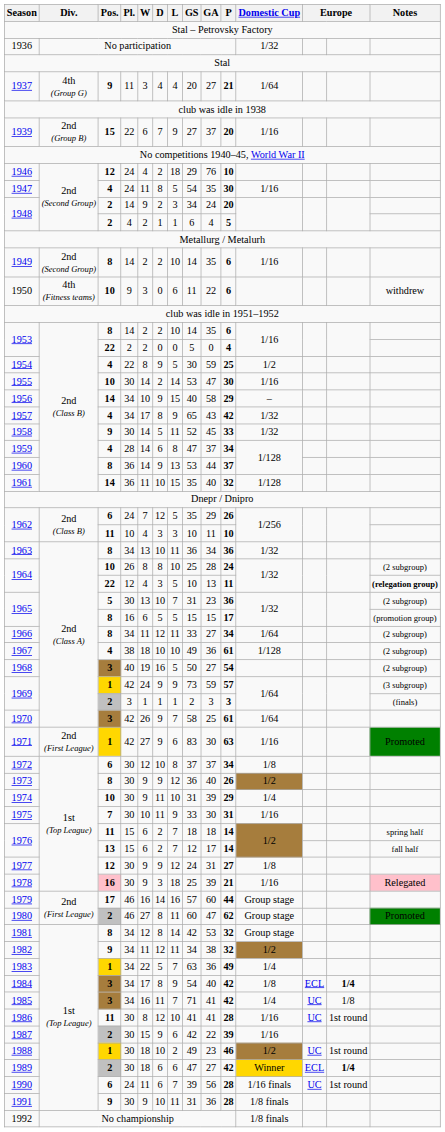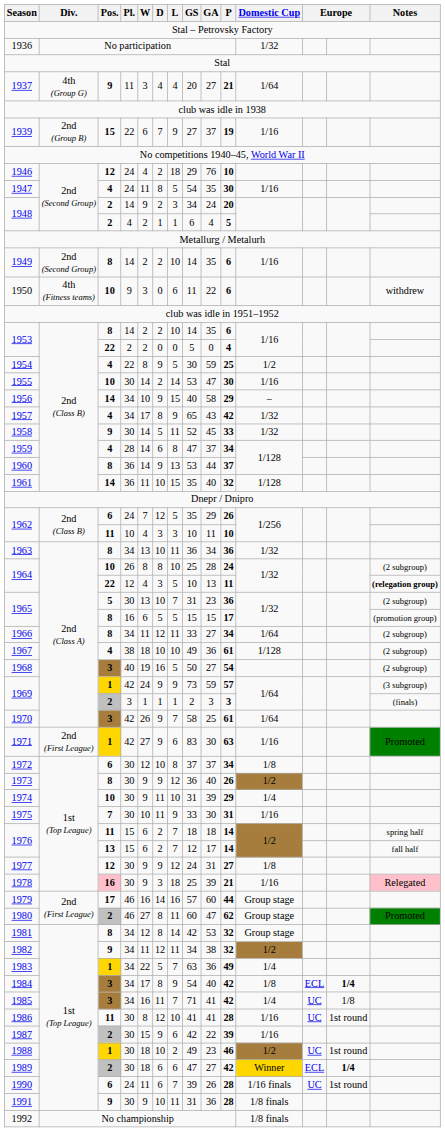1939 | P: 20 -> 19
1990 | GA: 56 -> 26
